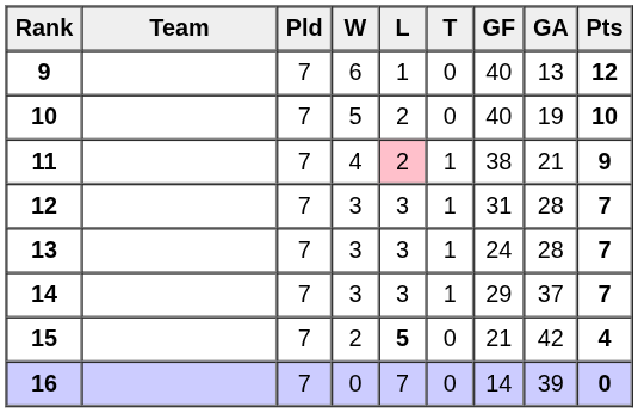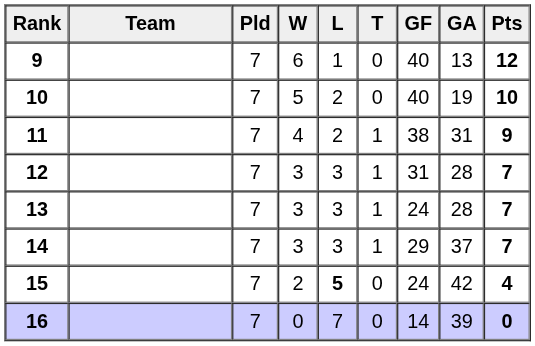11 | L: pink background -> no background
11 | GA: 21 -> 31
15 | GF: 21 -> 24
